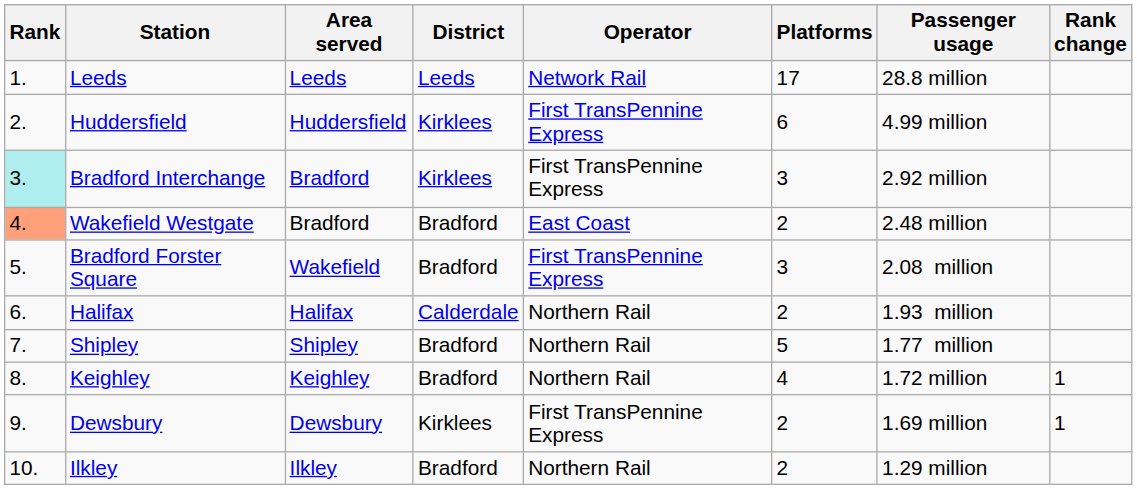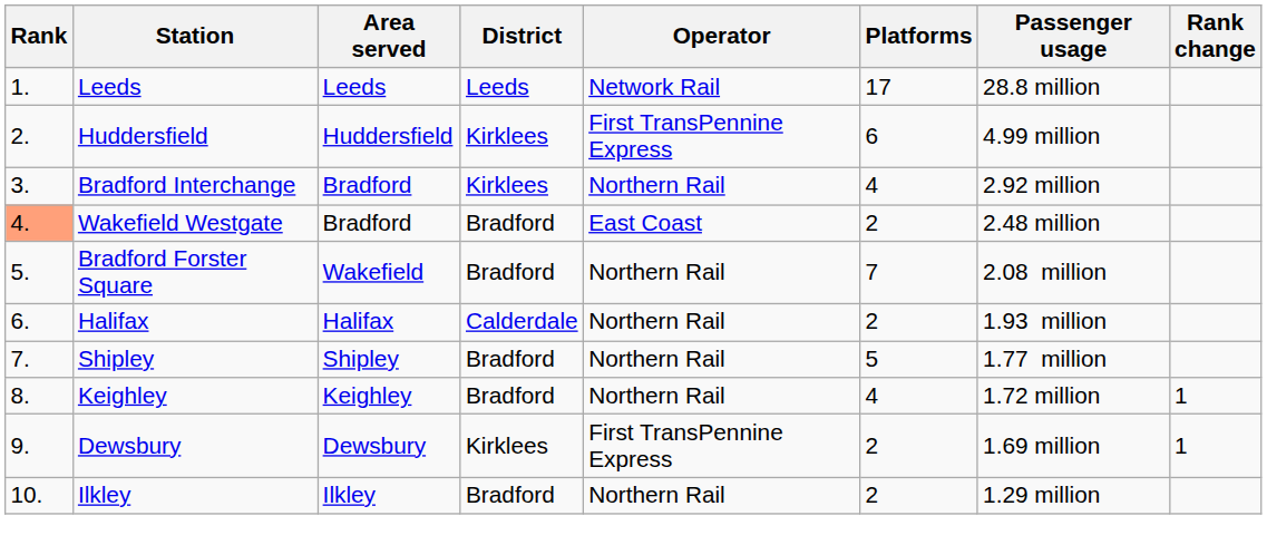Bradford Interchange | Rank: paleturquoise background -> no background
Bradford Interchange | Operator: First TransPennine Express -> Northern Rail
Bradford Interchange | Platforms: 3 -> 4
Bradford Forster Square | Operator: First TransPennine Express -> Northern Rail
Bradford Forster Square | Platforms: 3 -> 7
